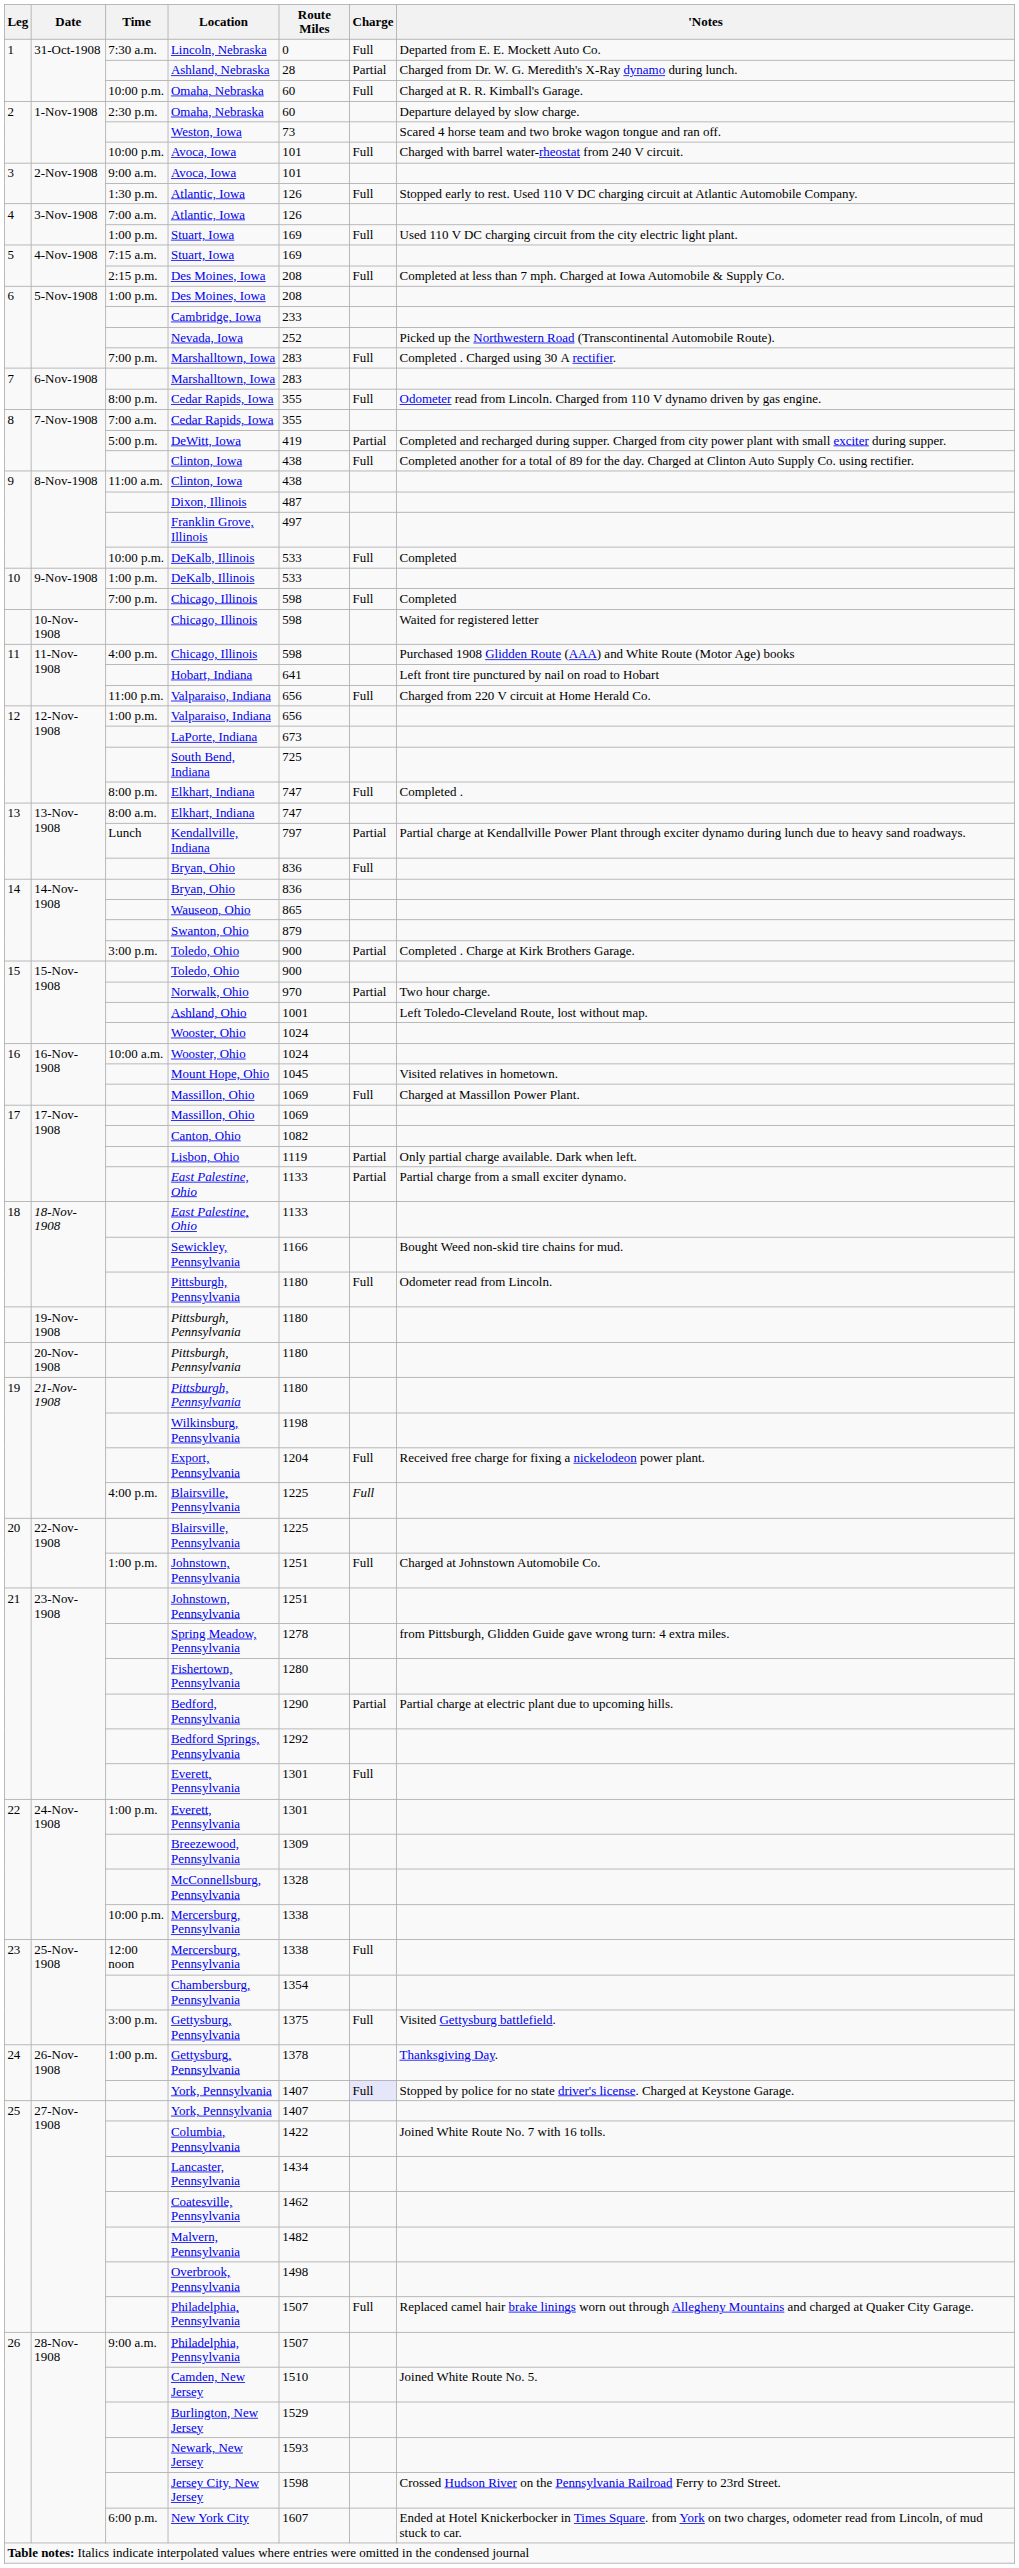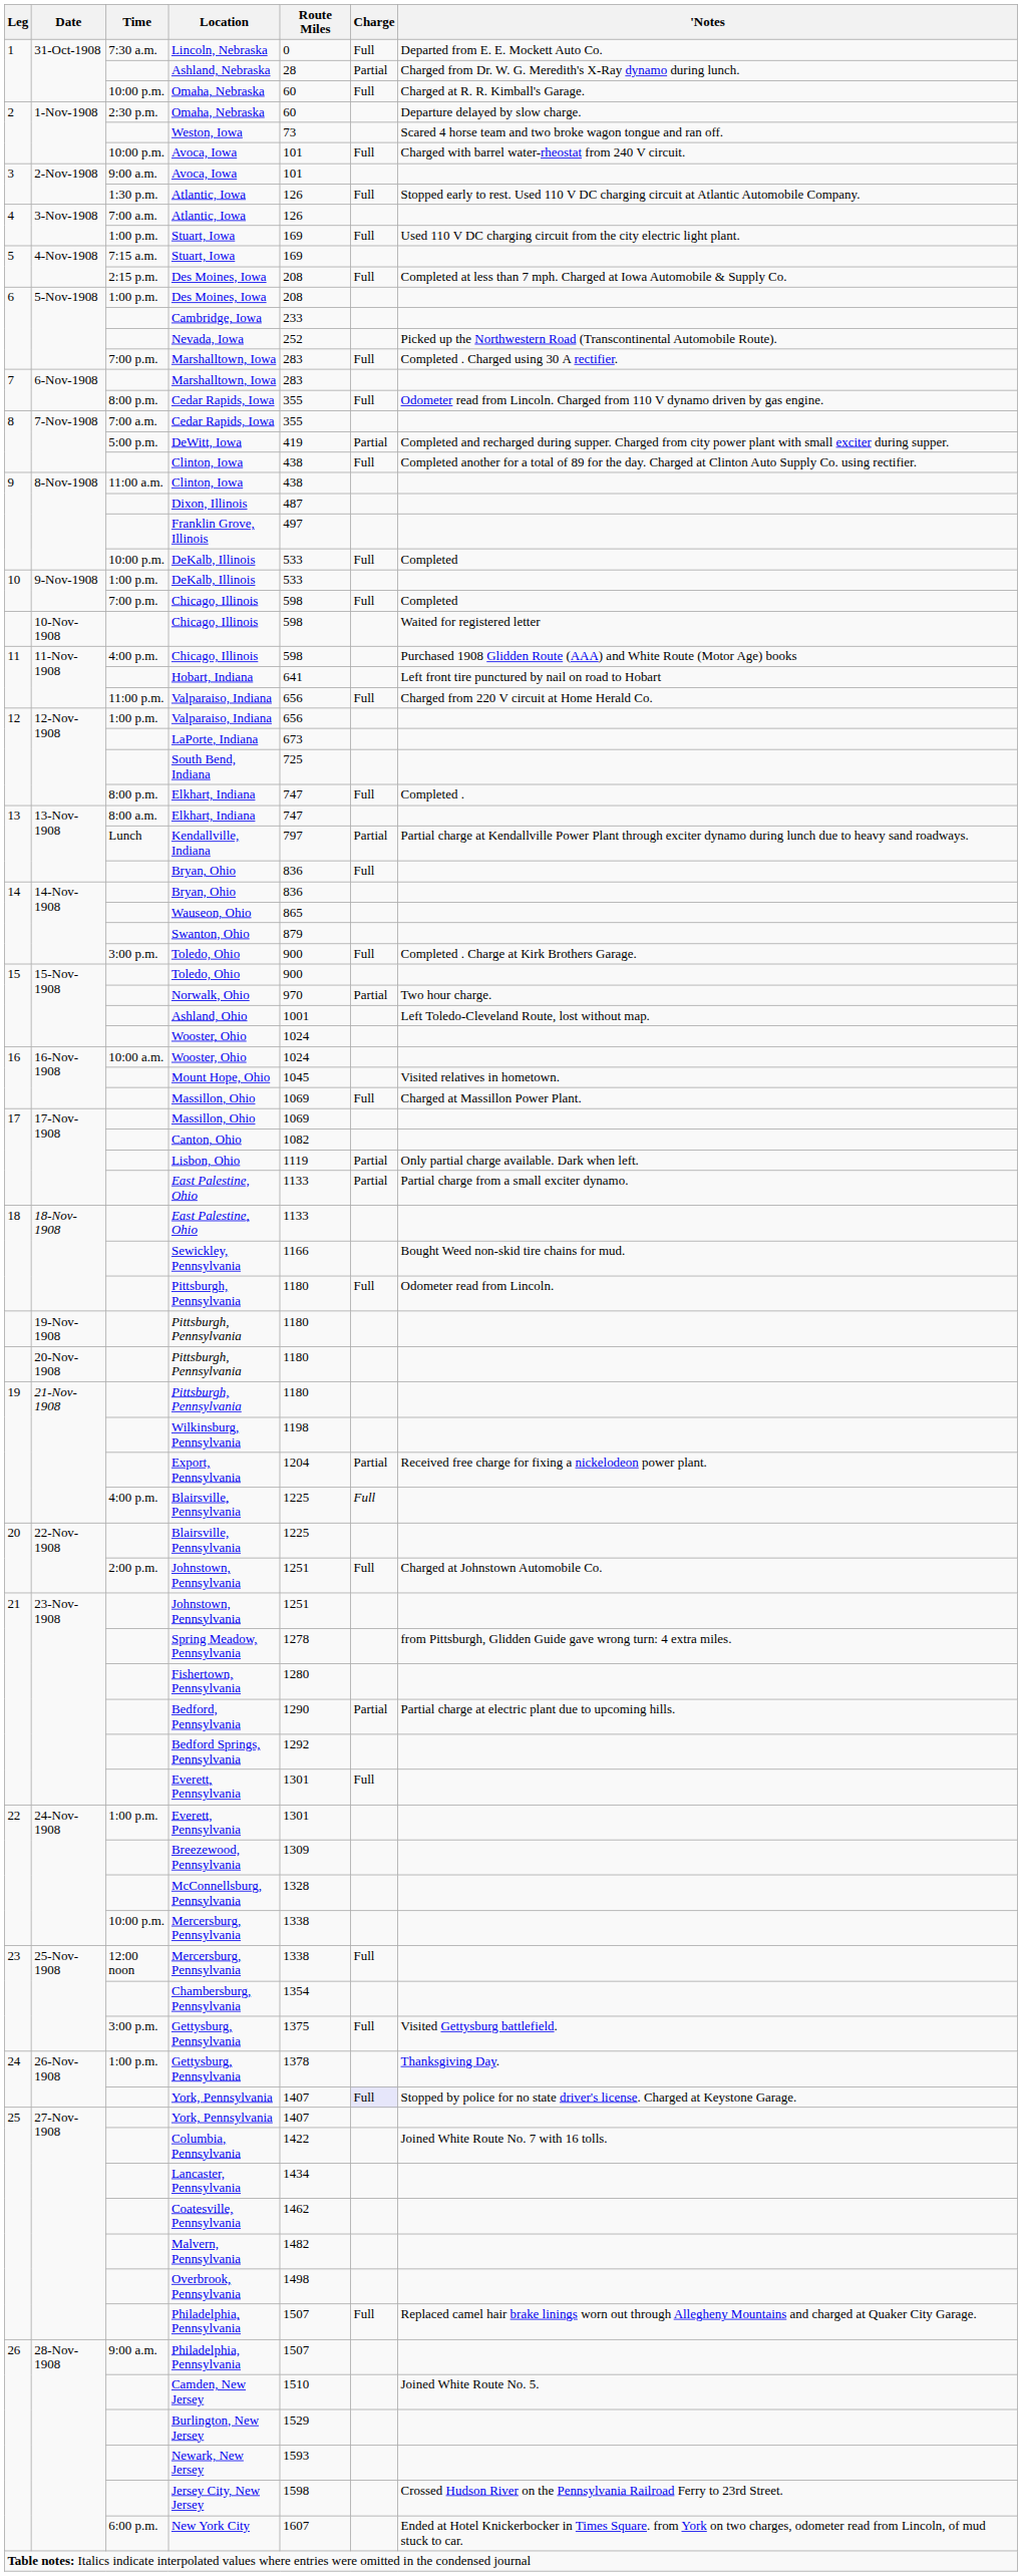14-Nov-1908 / Toledo, Ohio | Charge: Partial -> Full
Export, Pennsylvania | Charge: Full -> Partial
22-Nov-1908 / Johnstown, Pennsylvania | Time: 1:00 p.m. -> 2:00 p.m.
